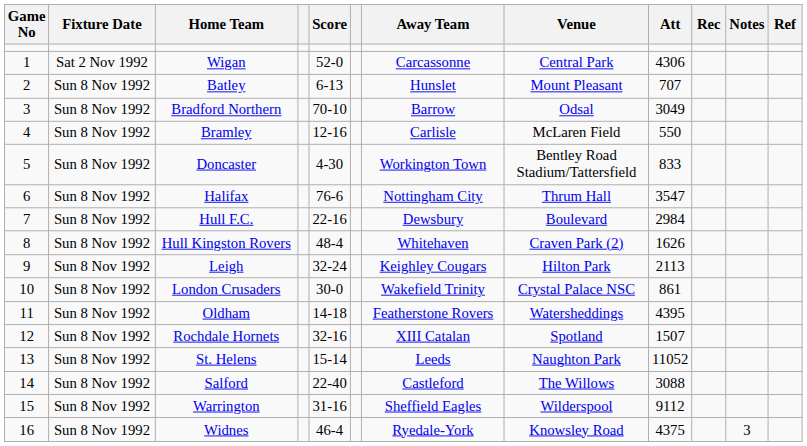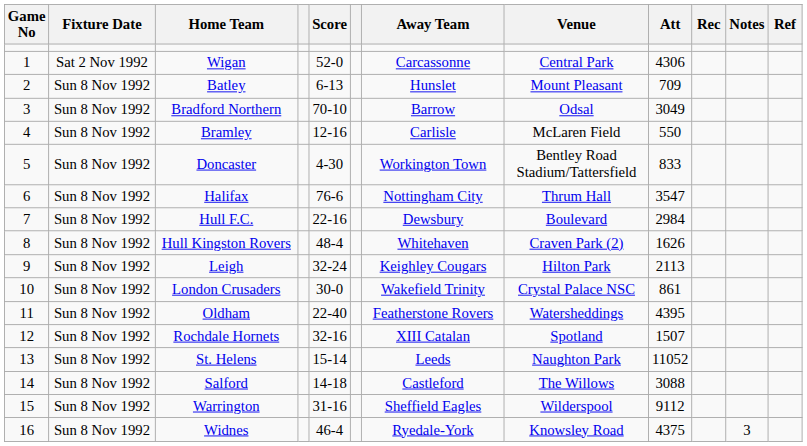Batley | Att: 707 -> 709
Oldham | Score: 14-18 -> 22-40
Salford | Score: 22-40 -> 14-18
